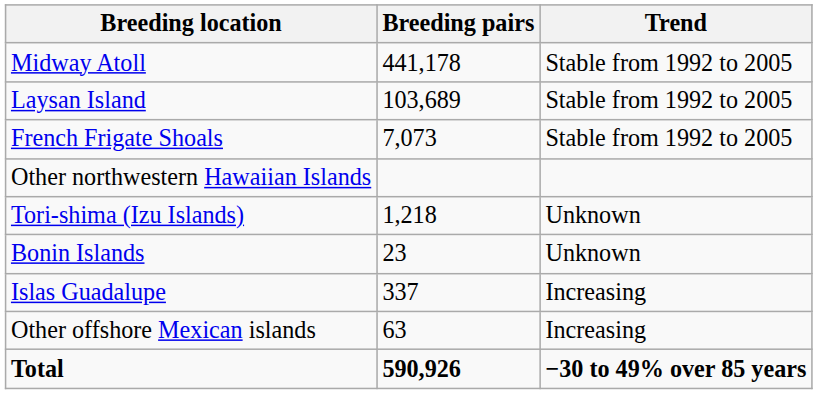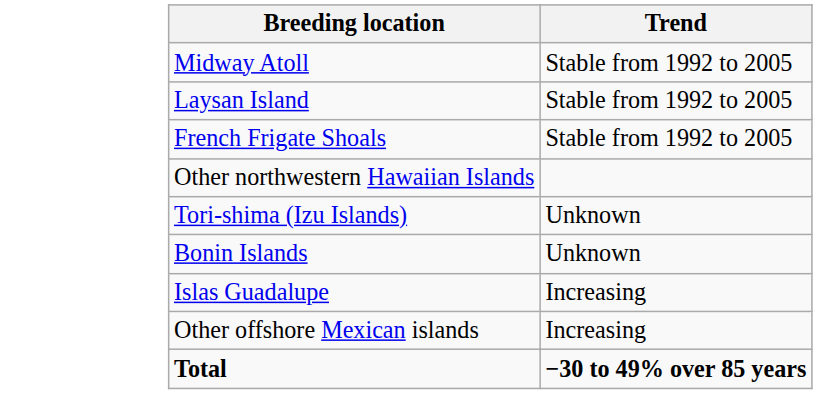- column: Breeding pairs | 441,178 | 103,689 | 7,073 | 1,218 | 23 | 337 | 63 | 590,926
